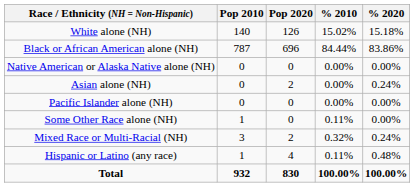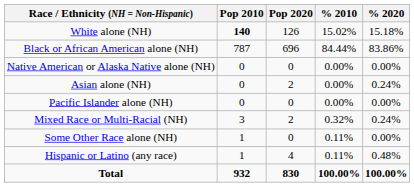White alone (NH) | Pop 2010: normal -> bold
rows swapped: Some Other Race alone (NH) <-> Mixed Race or Multi-Racial (NH)
